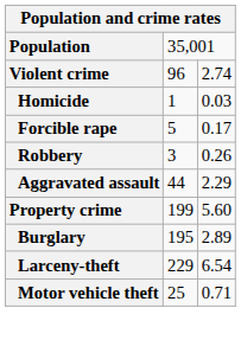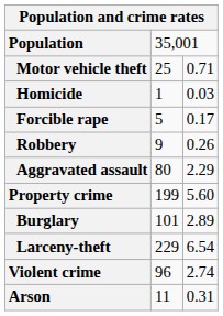rows swapped: Violent crime <-> Motor vehicle theft
Robbery | column 2: 3 -> 9
Aggravated assault | column 2: 44 -> 80
Burglary | column 2: 195 -> 101
+ row: Arson | 11 | 0.31
